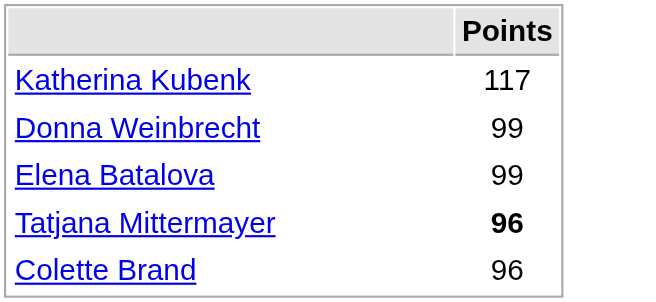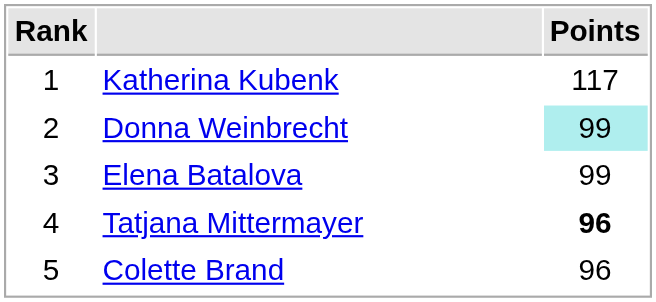+ column: Rank | 1 | 2 | 3 | 4 | 5
Donna Weinbrecht | Points: no background -> paleturquoise background
